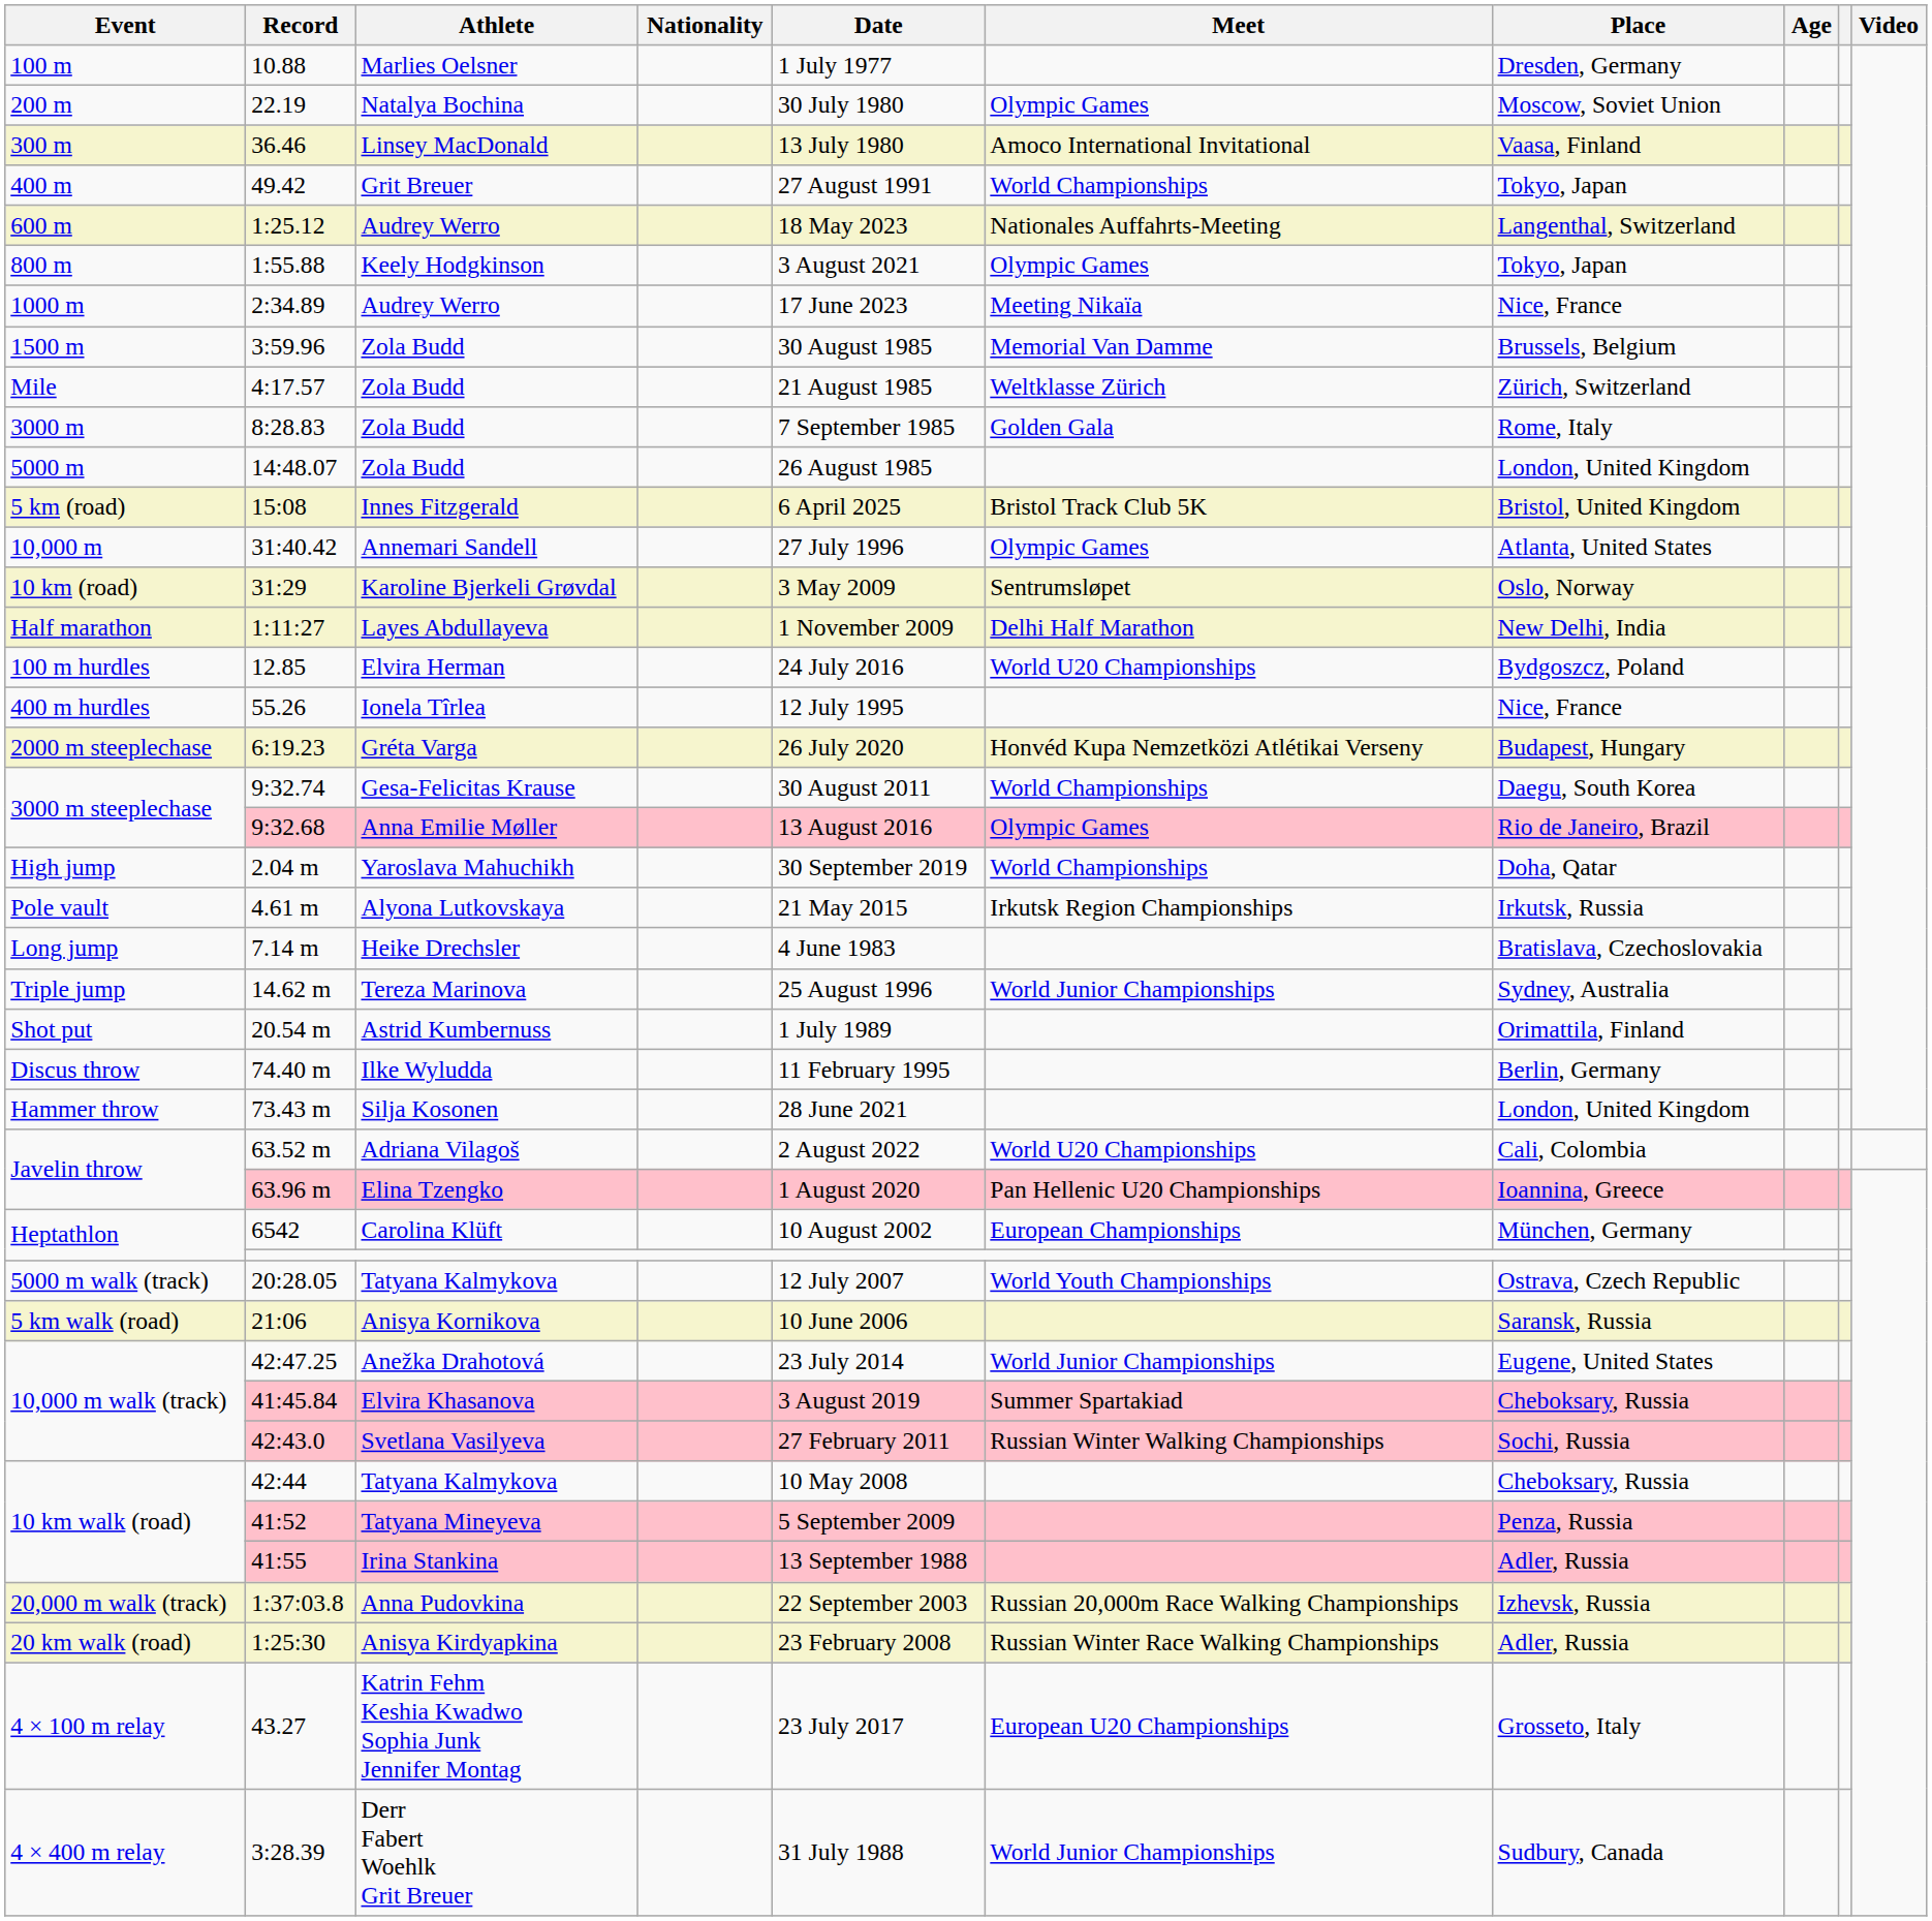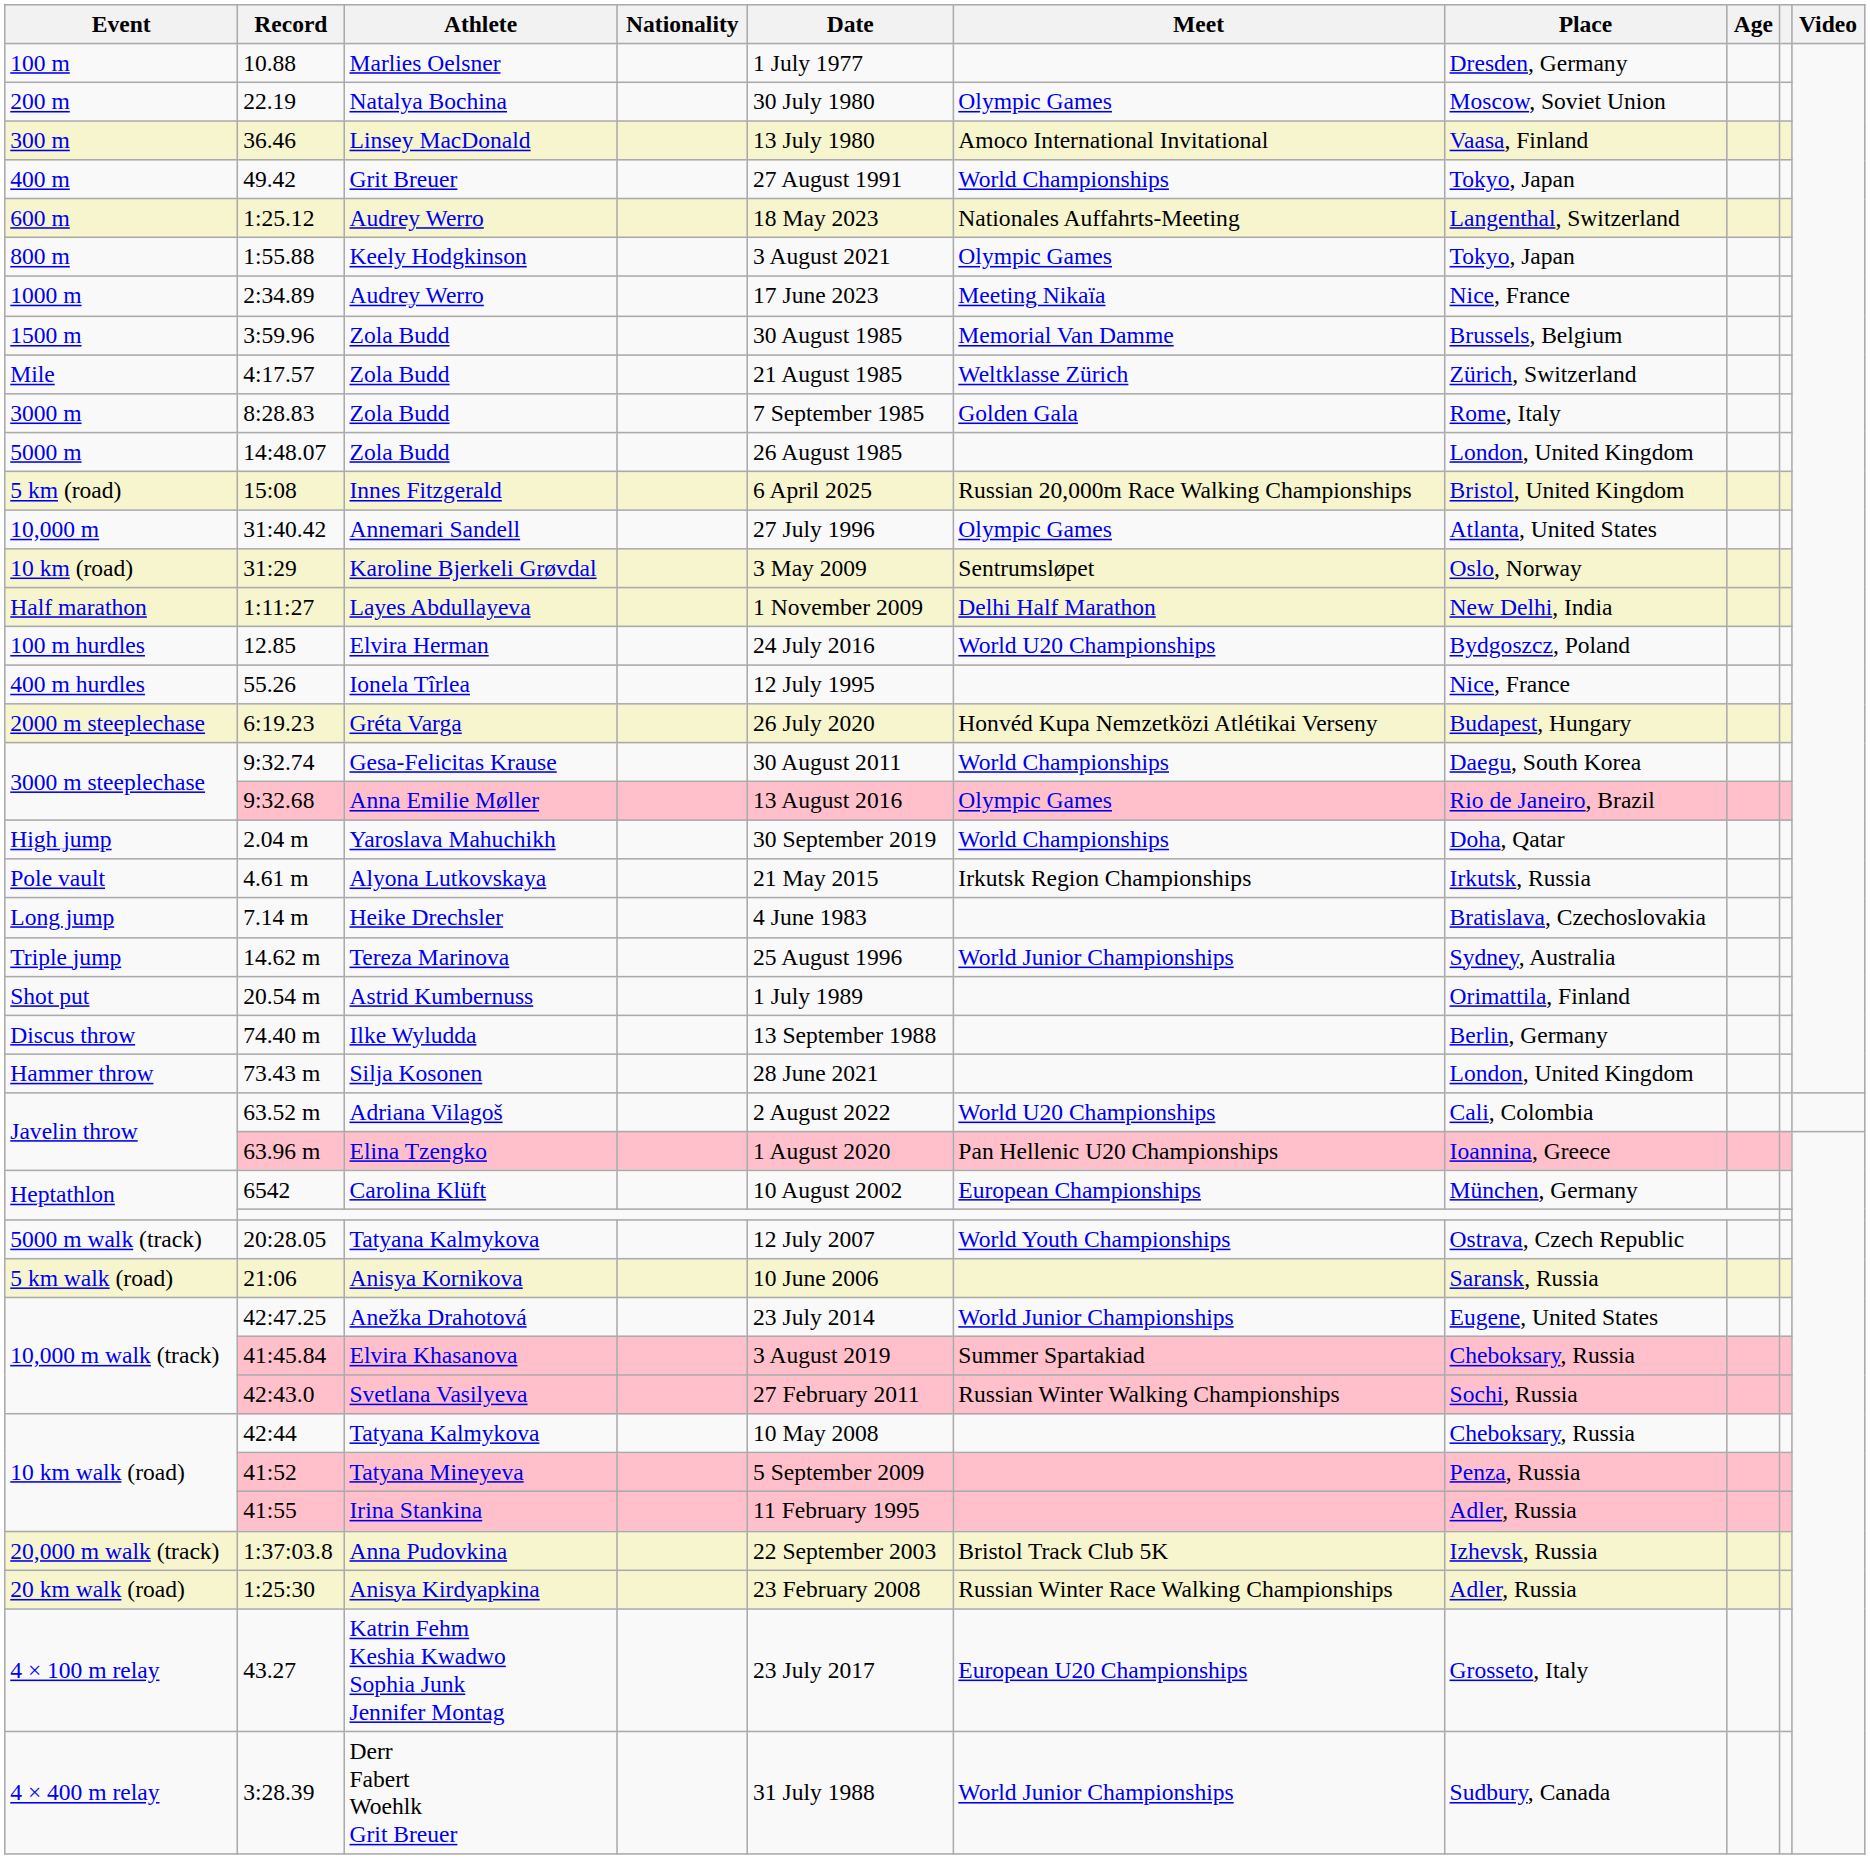15:08 | Meet: Bristol Track Club 5K -> Russian 20,000m Race Walking Championships
74.40 m | Date: 11 February 1995 -> 13 September 1988
41:55 | Date: 13 September 1988 -> 11 February 1995
1:37:03.8 | Meet: Russian 20,000m Race Walking Championships -> Bristol Track Club 5K
